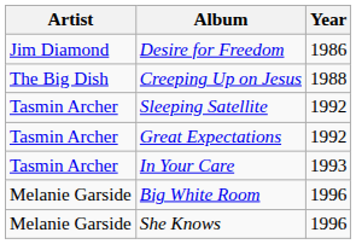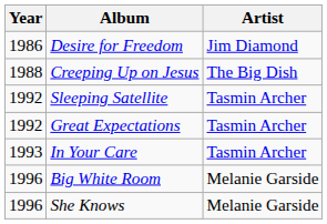columns swapped: Year <-> Artist
